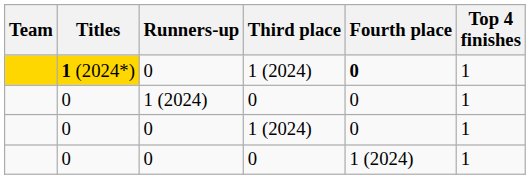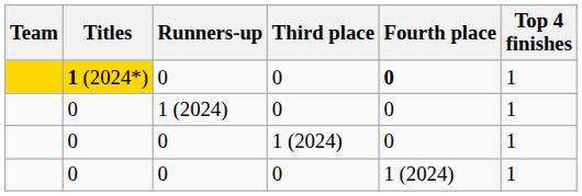1 (2024*) | Third place: 1 (2024) -> 0
